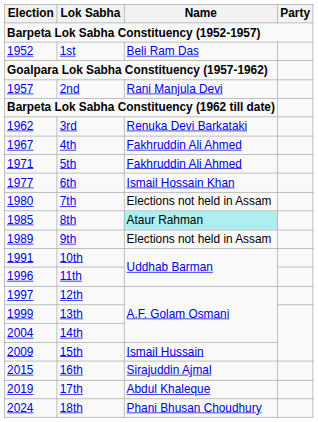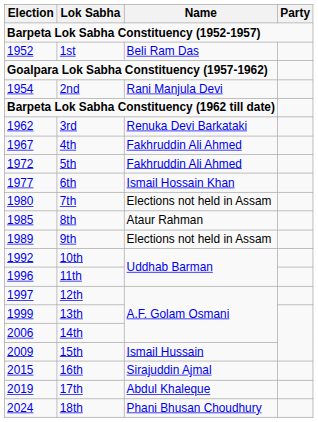2nd | Election: 1957 -> 1954
5th | Election: 1971 -> 1972
8th | Name: paleturquoise background -> no background
10th | Election: 1991 -> 1992
14th | Election: 2004 -> 2006
